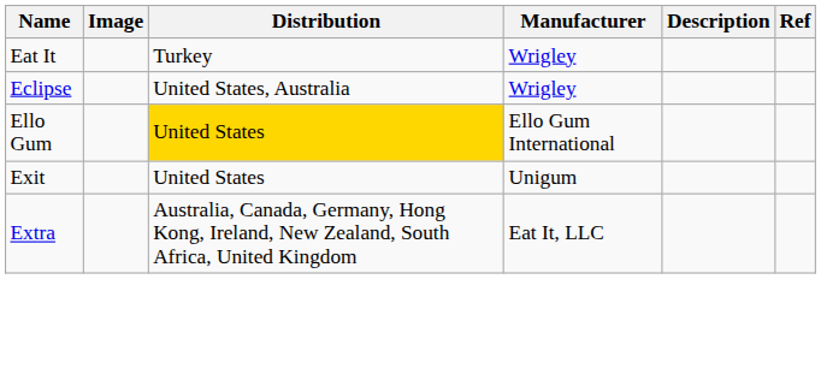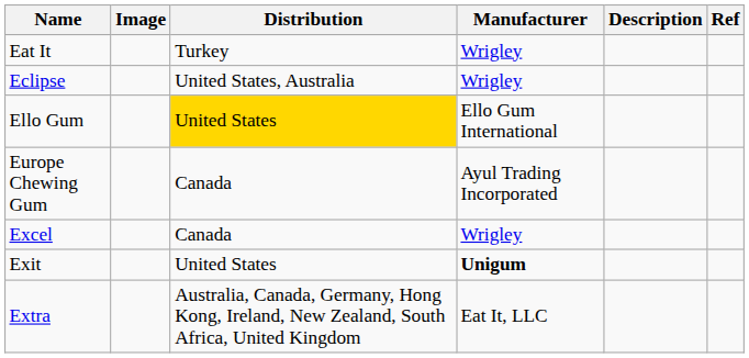+ row: Europe Chewing Gum | Canada | Ayul Trading Incorporated
+ row: Excel | Canada | Wrigley
Exit | Manufacturer: normal -> bold
